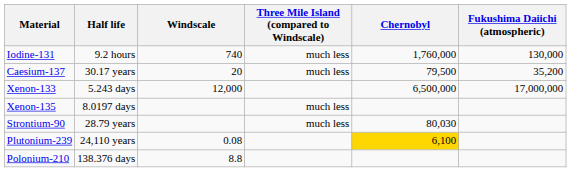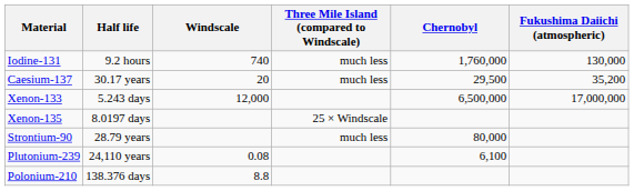Caesium-137 | Chernobyl: 79,500 -> 29,500
Xenon-135 | Three Mile Island (compared to Windscale): much less -> 25 × Windscale
Strontium-90 | Chernobyl: 80,030 -> 80,000
Plutonium-239 | Chernobyl: gold background -> no background
